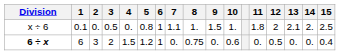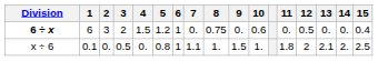rows swapped: 6 ÷ x <-> x ÷ 6
